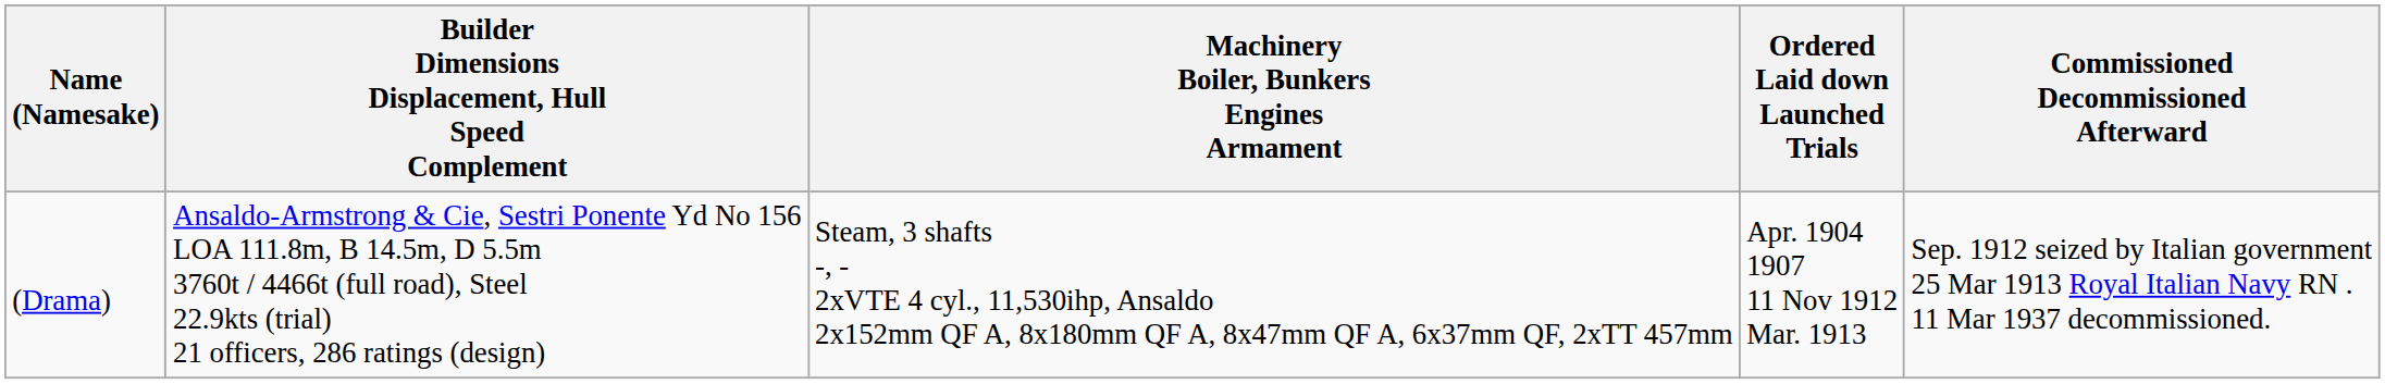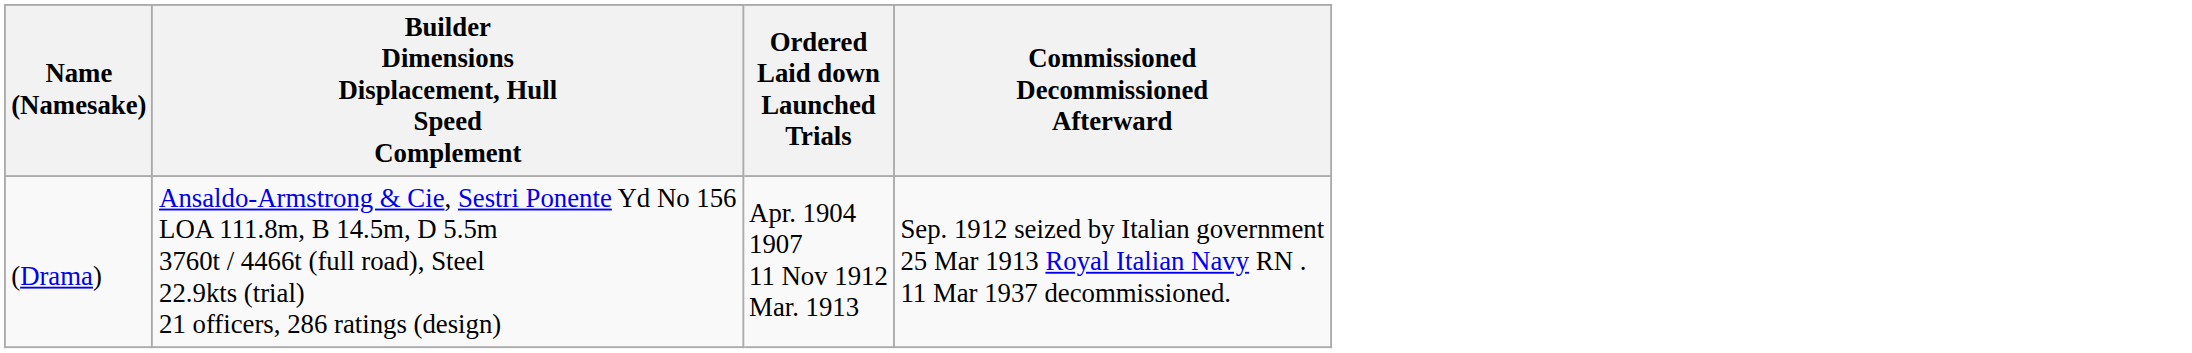- column: Machinery Boiler, Bunkers Engines Armament | Steam, 3 shafts -, - 2xVTE 4 cyl., 11,530ihp, Ansaldo 2x152mm QF A, 8x180mm QF A, 8x47mm QF A, 6x37mm QF, 2xTT 457mm
